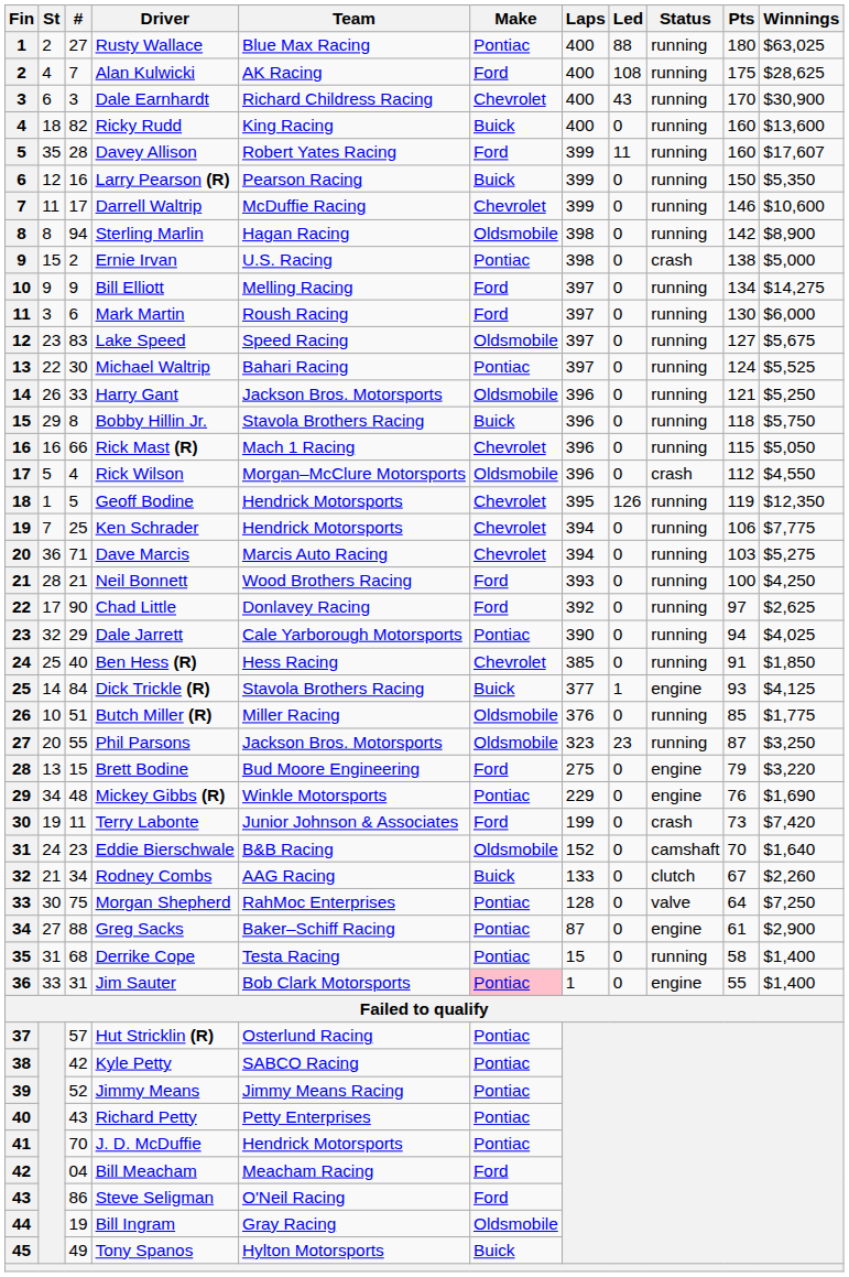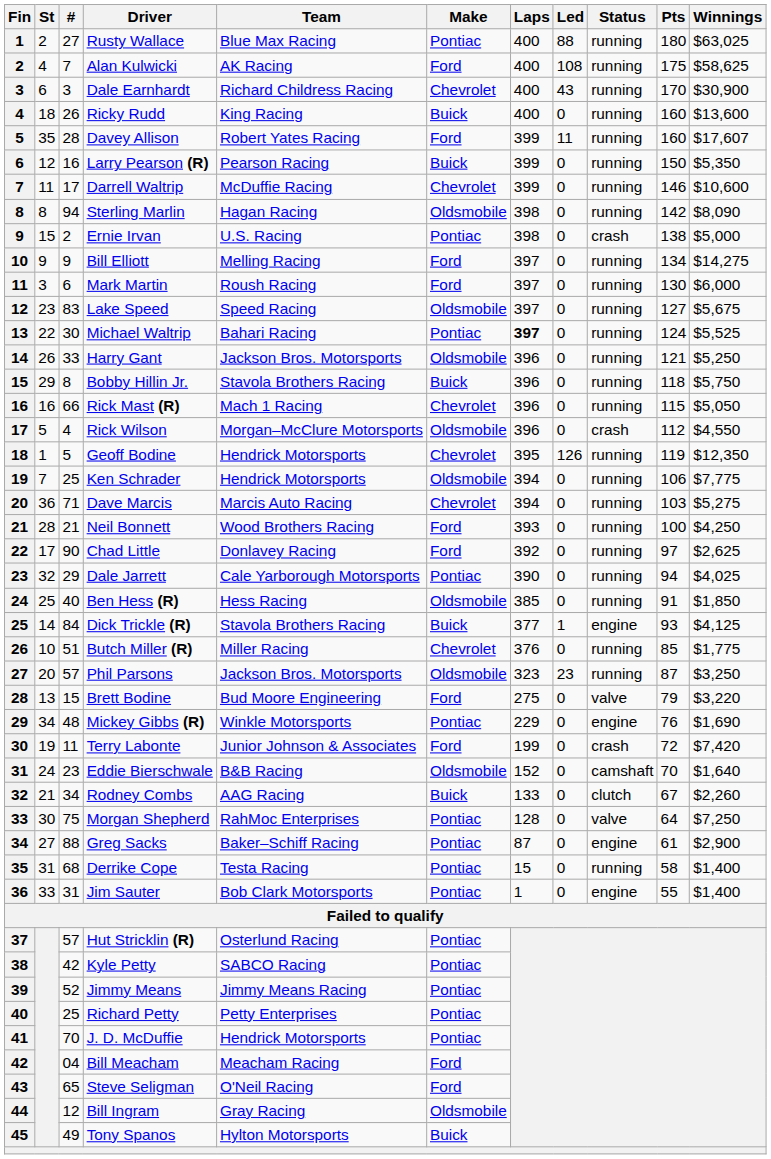Alan Kulwicki | Winnings: $28,625 -> $58,625
Ricky Rudd | #: 82 -> 26
Sterling Marlin | Winnings: $8,900 -> $8,090
Michael Waltrip | Laps: normal -> bold
Ken Schrader | Make: Chevrolet -> Oldsmobile
Ben Hess (R) | Make: Chevrolet -> Oldsmobile
Butch Miller (R) | Make: Oldsmobile -> Chevrolet
Phil Parsons | #: 55 -> 57
Brett Bodine | Status: engine -> valve
Terry Labonte | Pts: 73 -> 72
Jim Sauter | Make: pink background -> no background
Richard Petty | #: 43 -> 25
Steve Seligman | #: 86 -> 65
Bill Ingram | #: 19 -> 12
